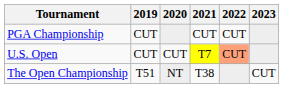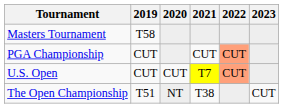+ row: Masters Tournament | T58
PGA Championship | 2022: no background -> lightsalmon background
